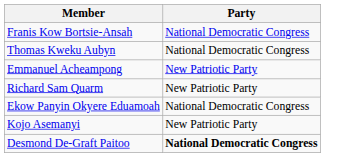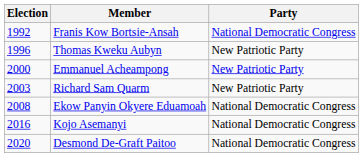+ column: Election | 1992 | 1996 | 2000 | 2003 | 2008 | 2016 | 2020
Thomas Kweku Aubyn | Party: National Democratic Congress -> New Patriotic Party
Kojo Asemanyi | Party: New Patriotic Party -> National Democratic Congress
Desmond De-Graft Paitoo | Party: bold -> normal
